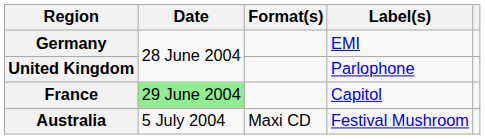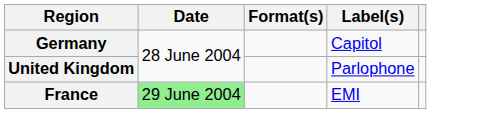Germany | Label(s): EMI -> Capitol
France | Label(s): Capitol -> EMI
- row: Australia | 5 July 2004 | Maxi CD | Festival Mushroom
